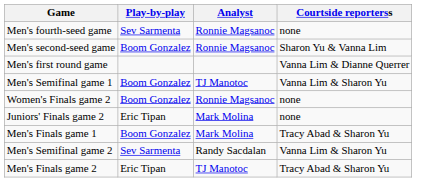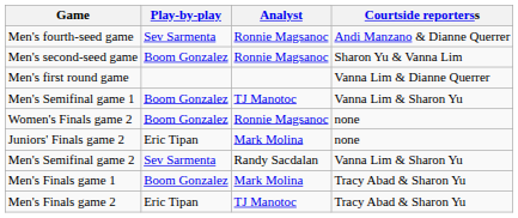Men's fourth-seed game | Courtside reporterss: none -> Andi Manzano & Dianne Querrer
rows swapped: Men's Semifinal game 2 <-> Men's Finals game 1
